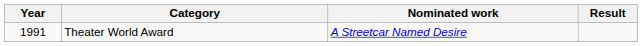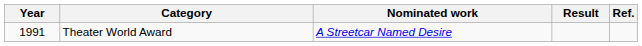+ column: Ref.
